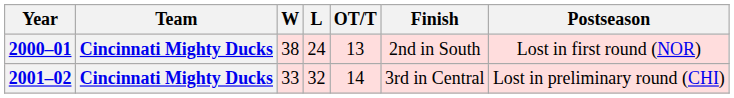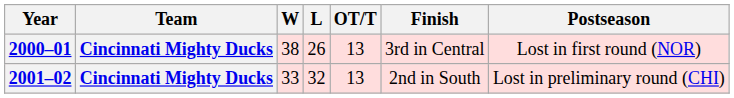2000–01 | L: 24 -> 26
2000–01 | Finish: 2nd in South -> 3rd in Central
2001–02 | OT/T: 14 -> 13
2001–02 | Finish: 3rd in Central -> 2nd in South
